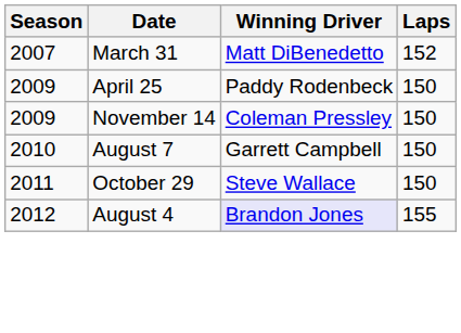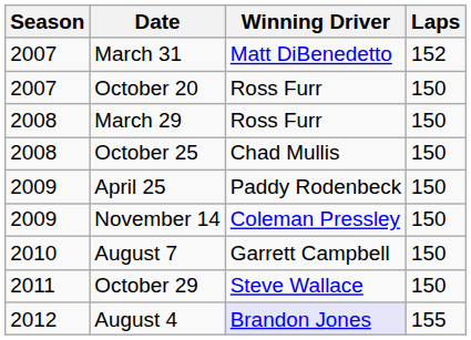+ row: 2007 | October 20 | Ross Furr | 150
+ row: 2008 | March 29 | Ross Furr | 150
+ row: 2008 | October 25 | Chad Mullis | 150
